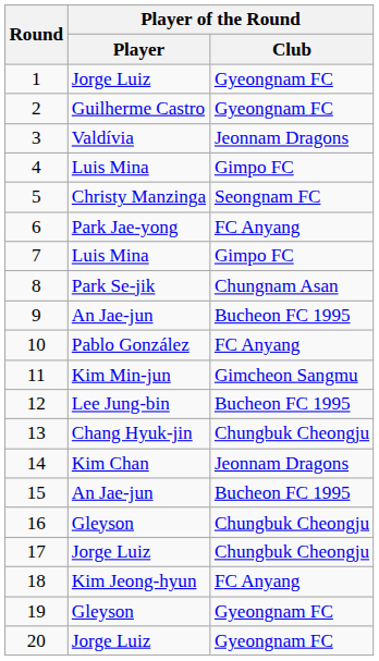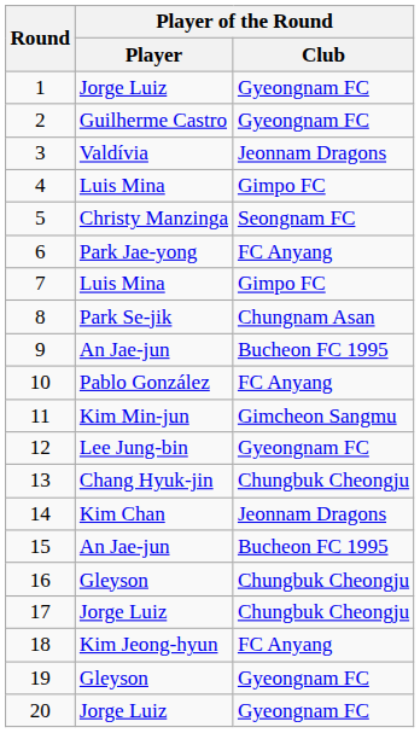12 | Player of the Round / Club: Bucheon FC 1995 -> Gyeongnam FC
